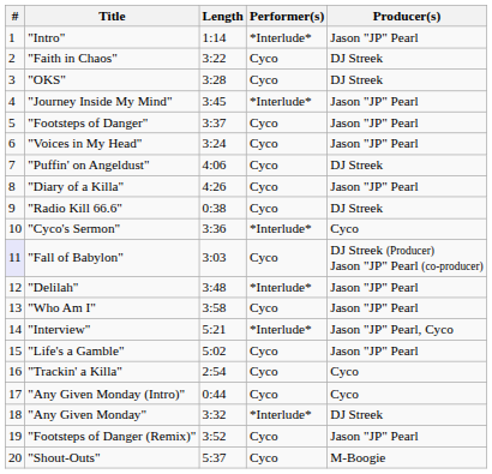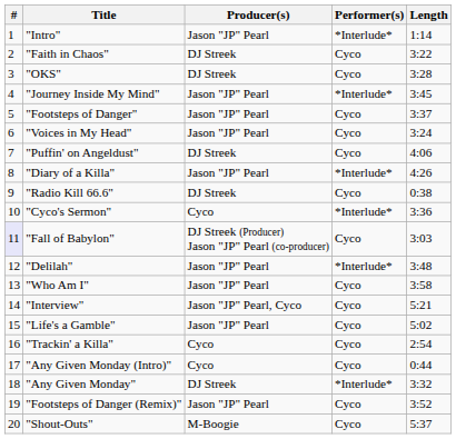columns swapped: Producer(s) <-> Length
"Diary of a Killa" | Performer(s): Cyco -> *Interlude*
"Interview" | Performer(s): *Interlude* -> Cyco
